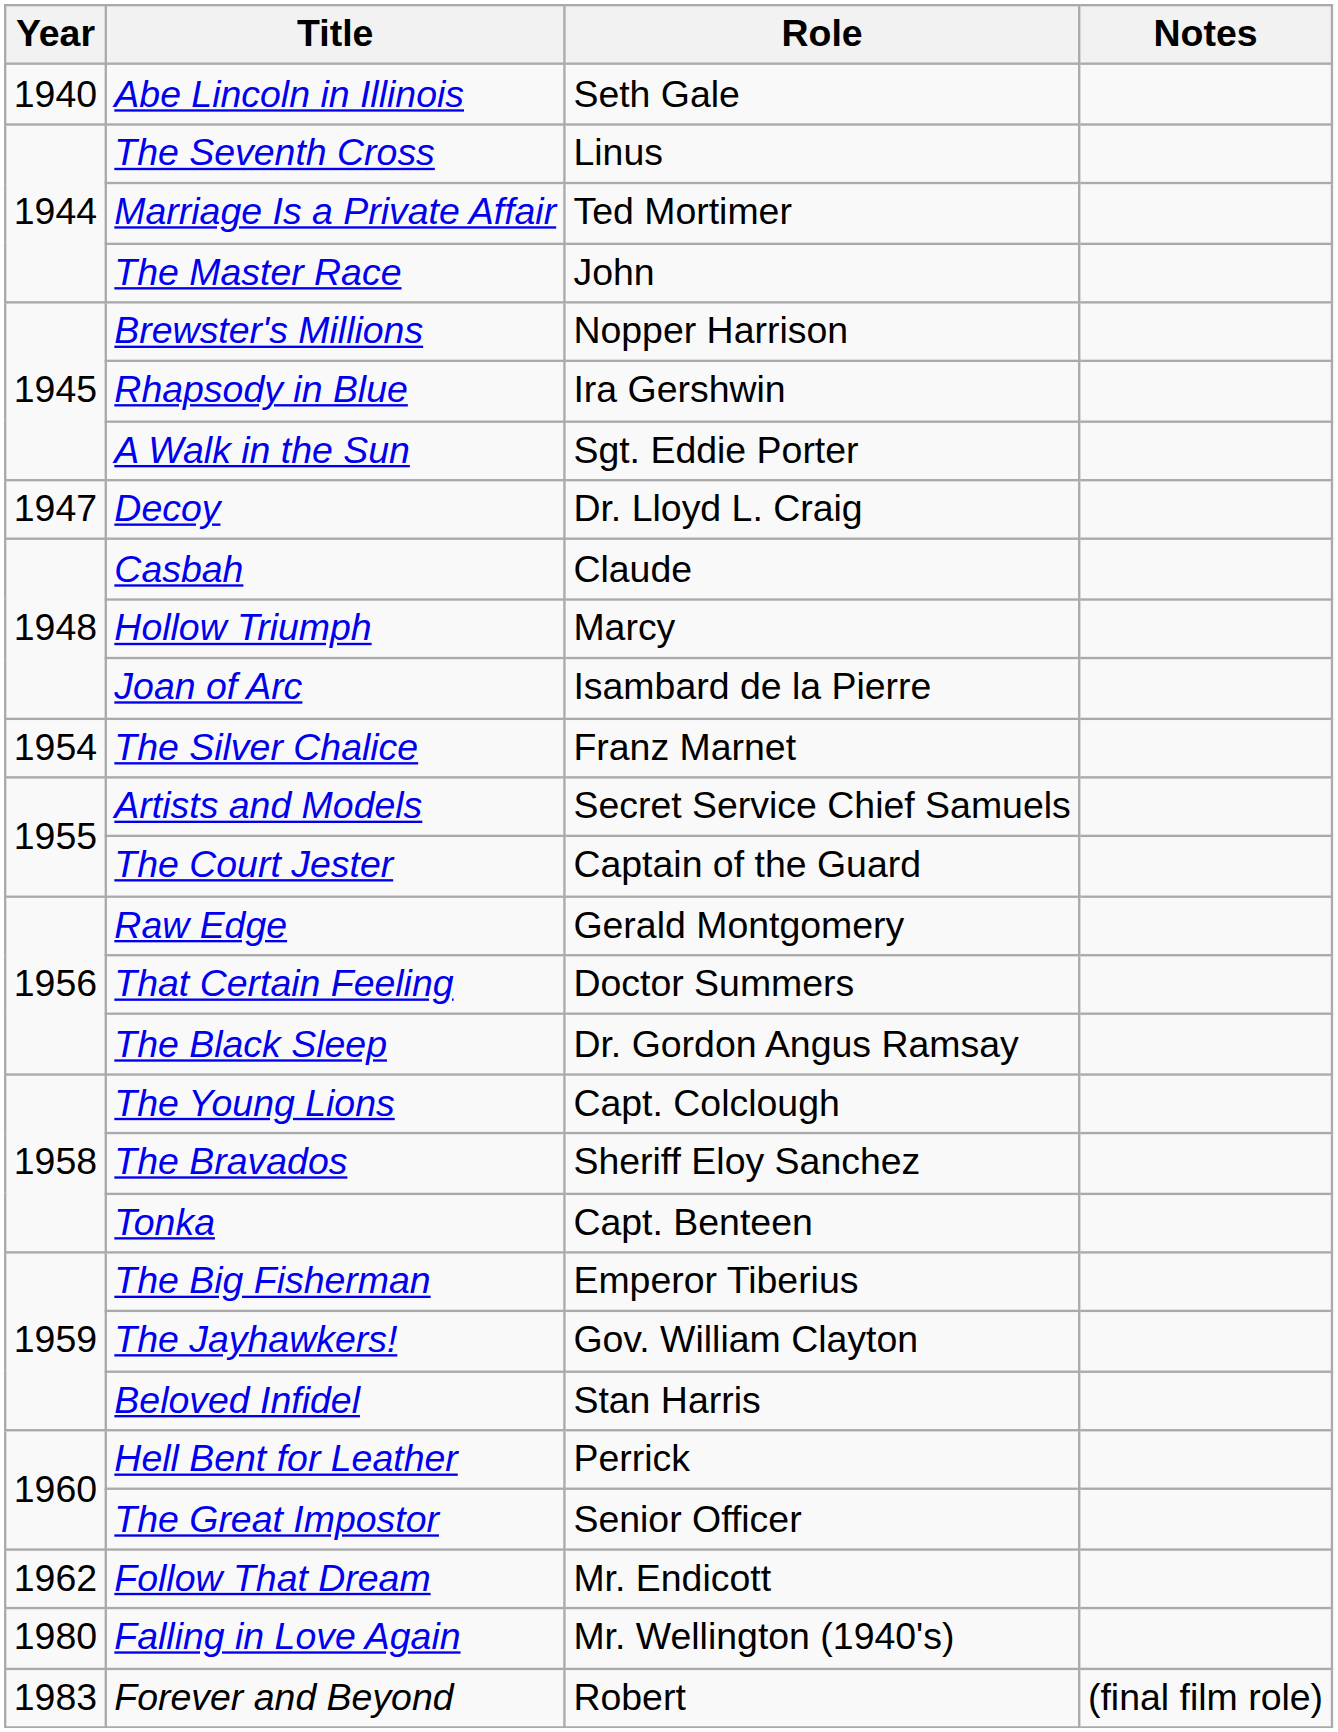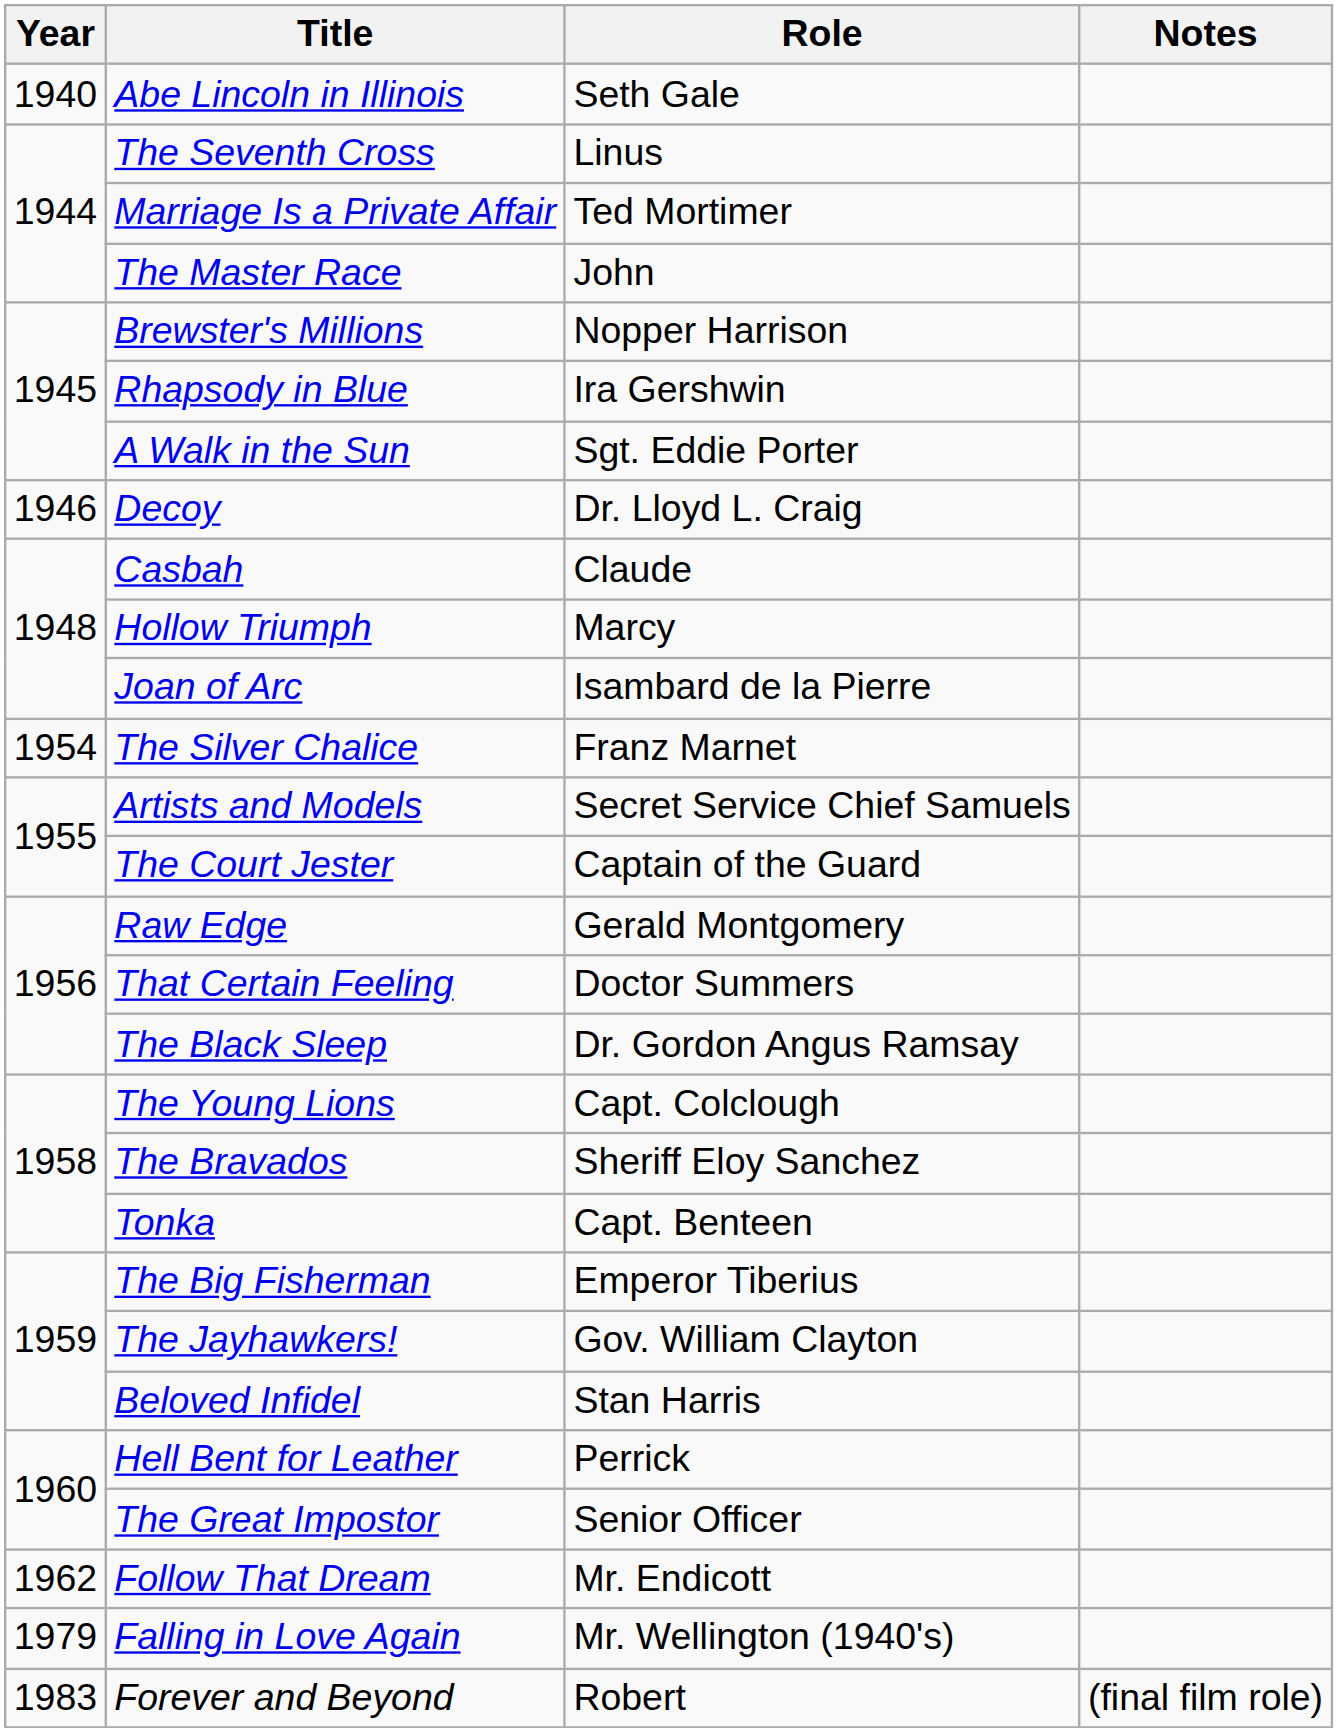Decoy | Year: 1947 -> 1946
Falling in Love Again | Year: 1980 -> 1979
